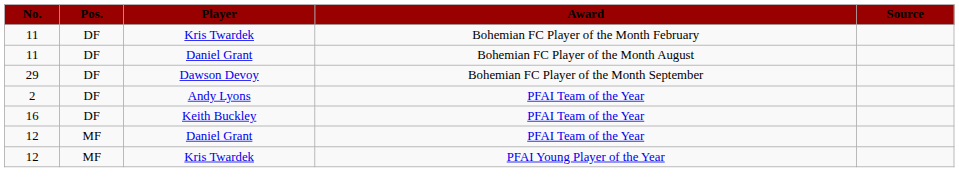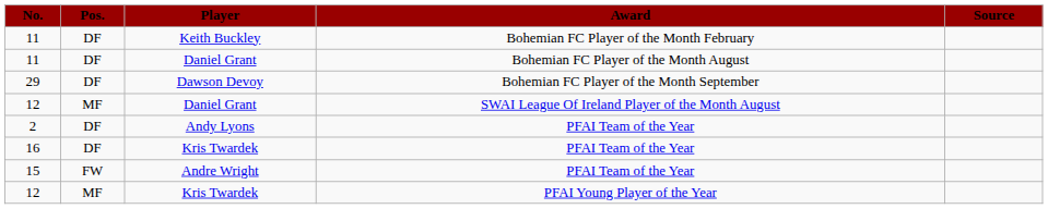11 / Bohemian FC Player of the Month February | Player: Kris Twardek -> Keith Buckley
+ row: 12 | MF | Daniel Grant | SWAI League Of Ireland Player of the Month August
16 | Player: Keith Buckley -> Kris Twardek
- row: 12 | MF | Daniel Grant | PFAI Team of the Year
+ row: 15 | FW | Andre Wright | PFAI Team of the Year
